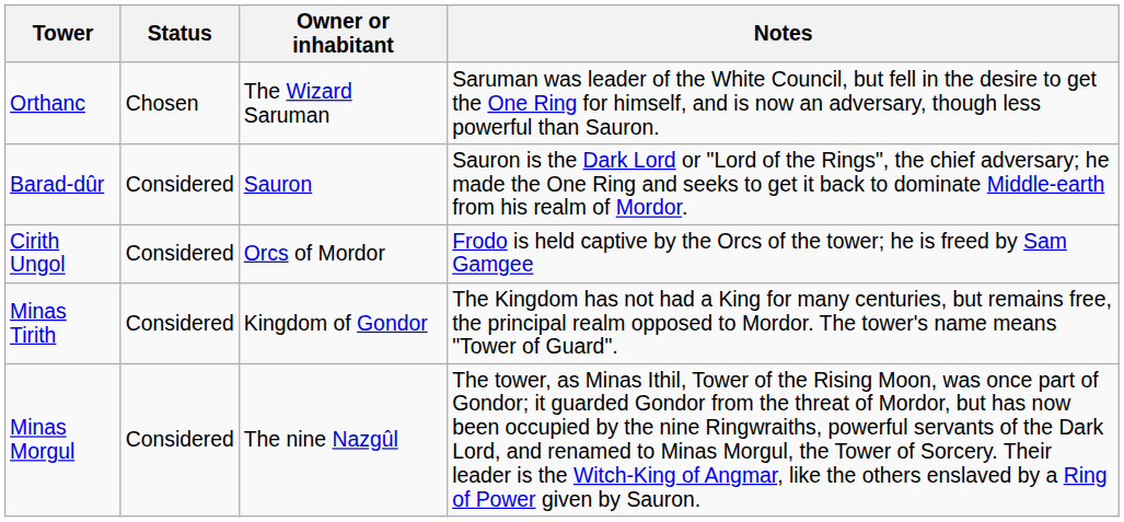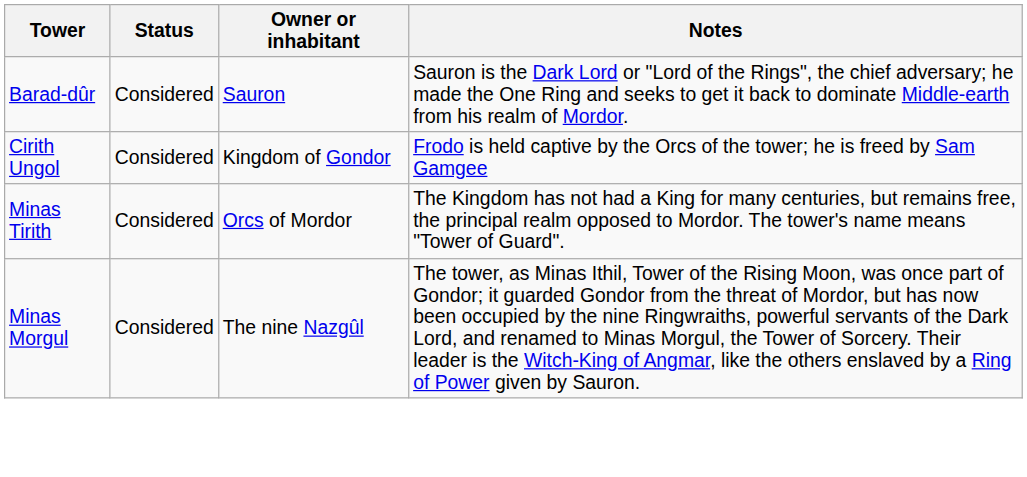- row: Orthanc | Chosen | The Wizard Saruman | Saruman was leader of the White Council, but fell in the desire to get the One Ring for himself, and is now an adversary, though less powerful than Sauron.
Cirith Ungol | Owner or inhabitant: Orcs of Mordor -> Kingdom of Gondor
Minas Tirith | Owner or inhabitant: Kingdom of Gondor -> Orcs of Mordor
